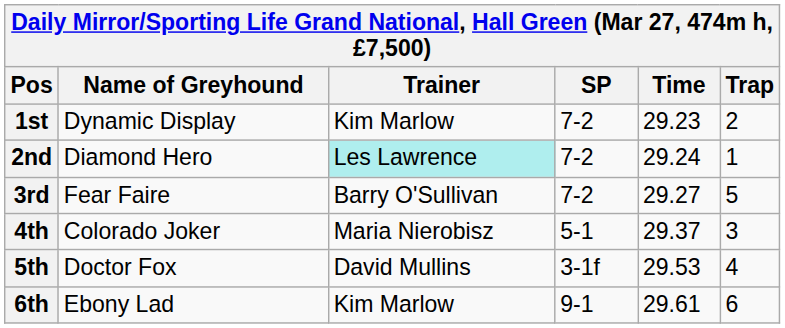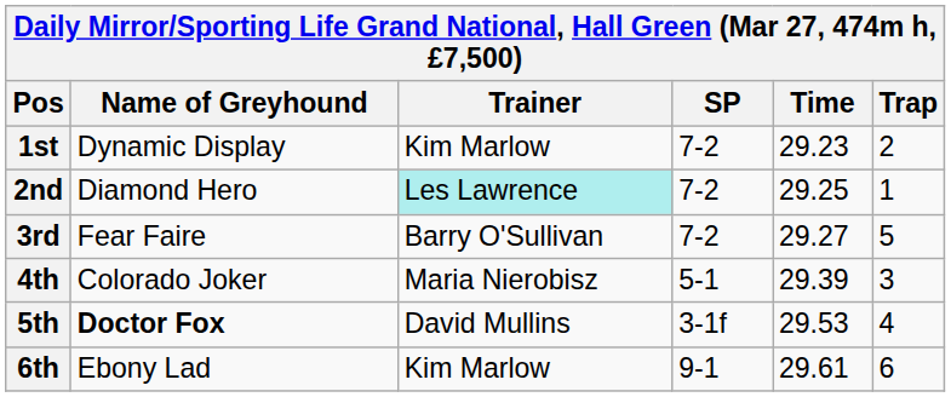2nd | Time: 29.24 -> 29.25
4th | Time: 29.37 -> 29.39
5th | Name of Greyhound: normal -> bold
